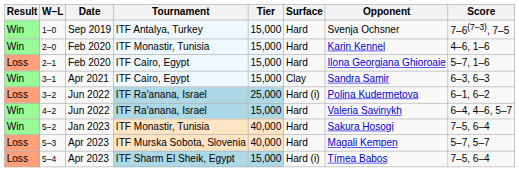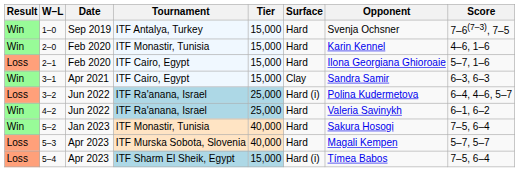3–2 | Score: 6–1, 6–2 -> 6–4, 4–6, 5–7
4–2 | Tier: 15,000 -> 25,000
4–2 | Score: 6–4, 4–6, 5–7 -> 6–1, 6–2
